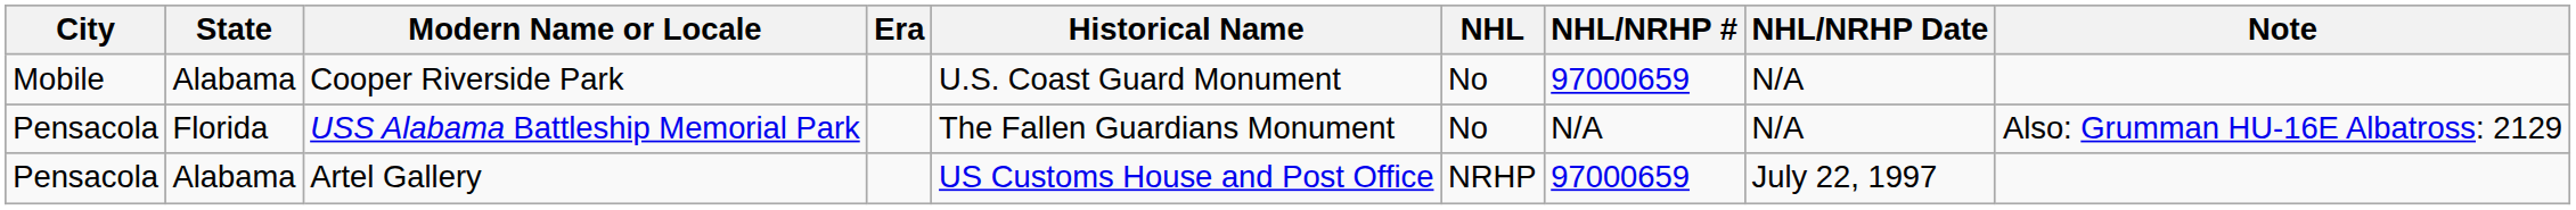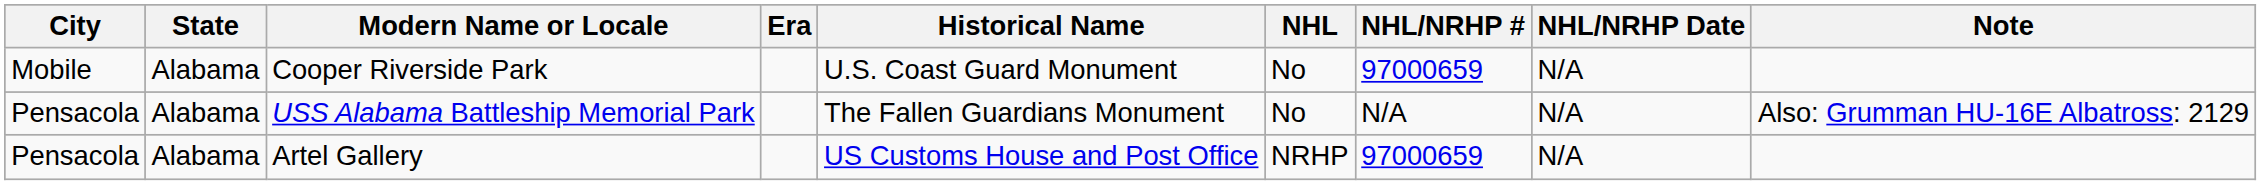USS Alabama Battleship Memorial Park | State: Florida -> Alabama
Artel Gallery | NHL/NRHP Date: July 22, 1997 -> N/A
